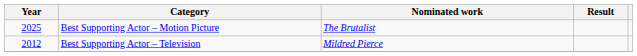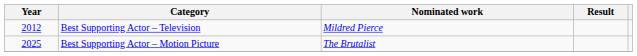rows swapped: Best Supporting Actor – Television <-> Best Supporting Actor – Motion Picture
